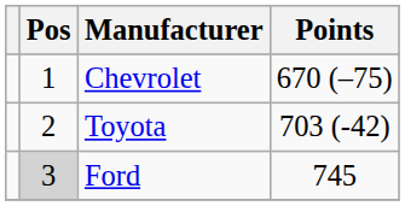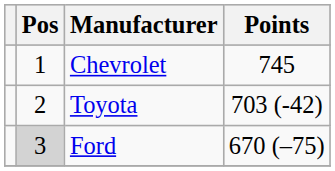Chevrolet | Points: 670 (–75) -> 745
Ford | Points: 745 -> 670 (–75)
